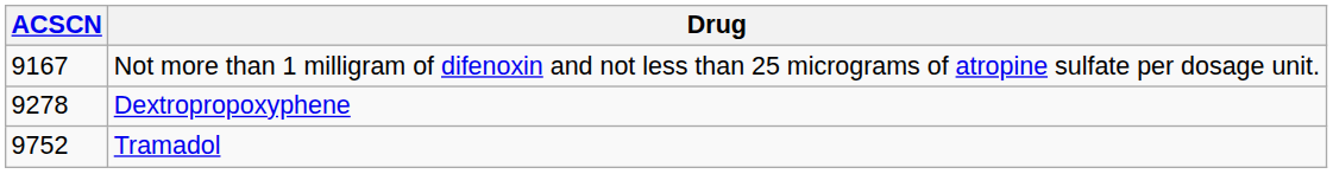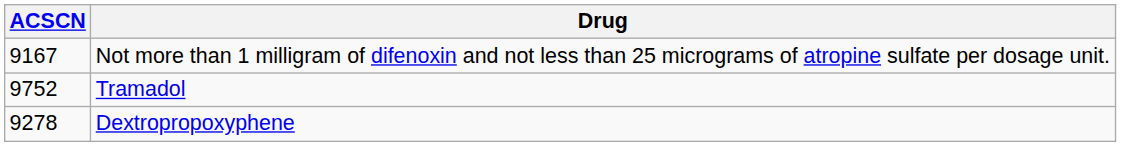rows swapped: Dextropropoxyphene <-> Tramadol
